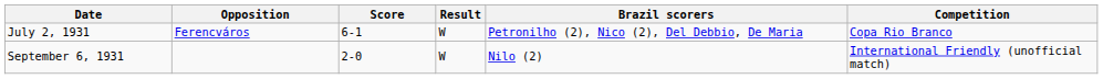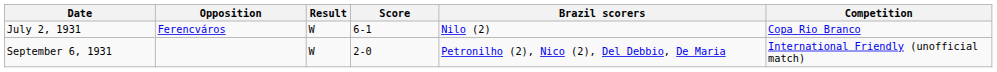columns swapped: Result <-> Score
July 2, 1931 | Brazil scorers: Petronilho (2), Nico (2), Del Debbio, De Maria -> Nilo (2)
September 6, 1931 | Brazil scorers: Nilo (2) -> Petronilho (2), Nico (2), Del Debbio, De Maria
